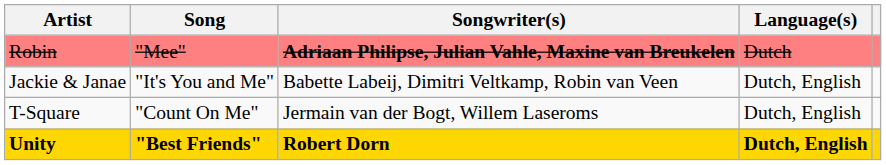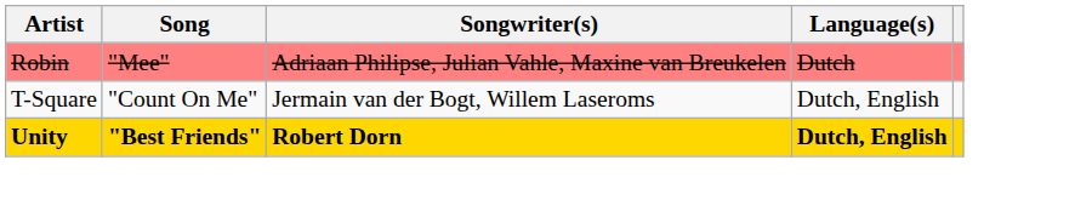Robin | Songwriter(s): bold -> normal
- row: Jackie & Janae | "It's You and Me" | Babette Labeij, Dimitri Veltkamp, Robin van Veen | Dutch, English
